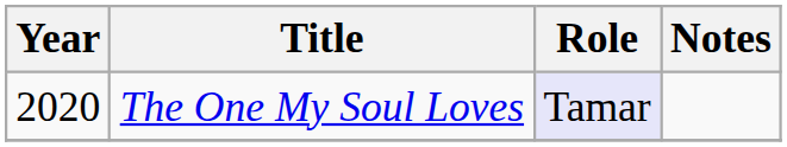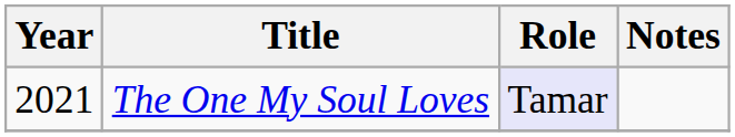The One My Soul Loves | Year: 2020 -> 2021
